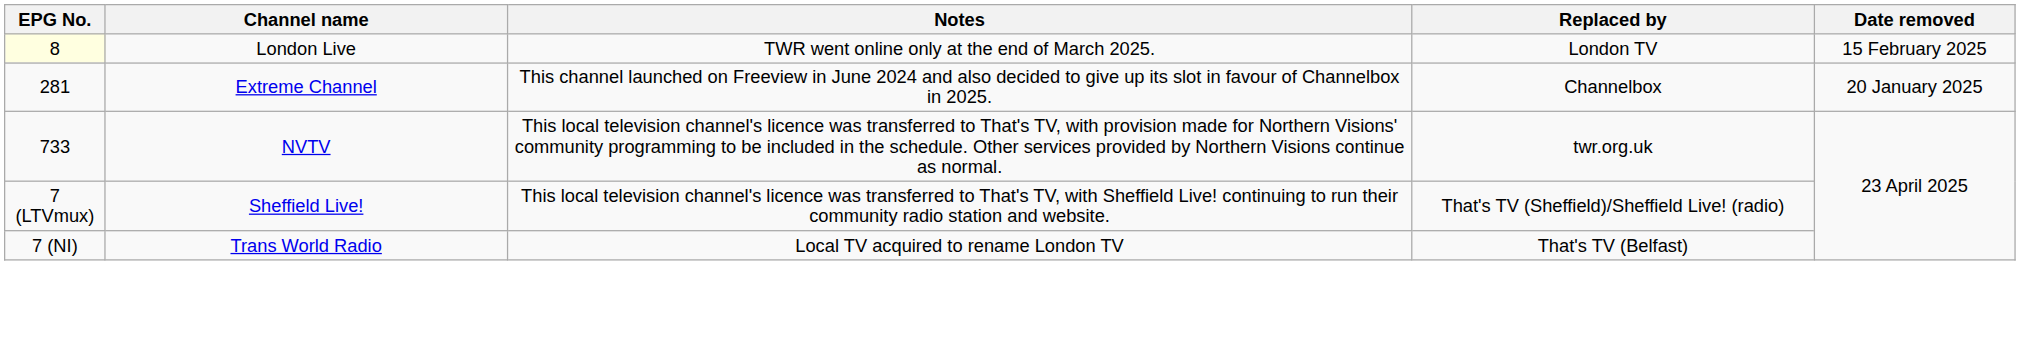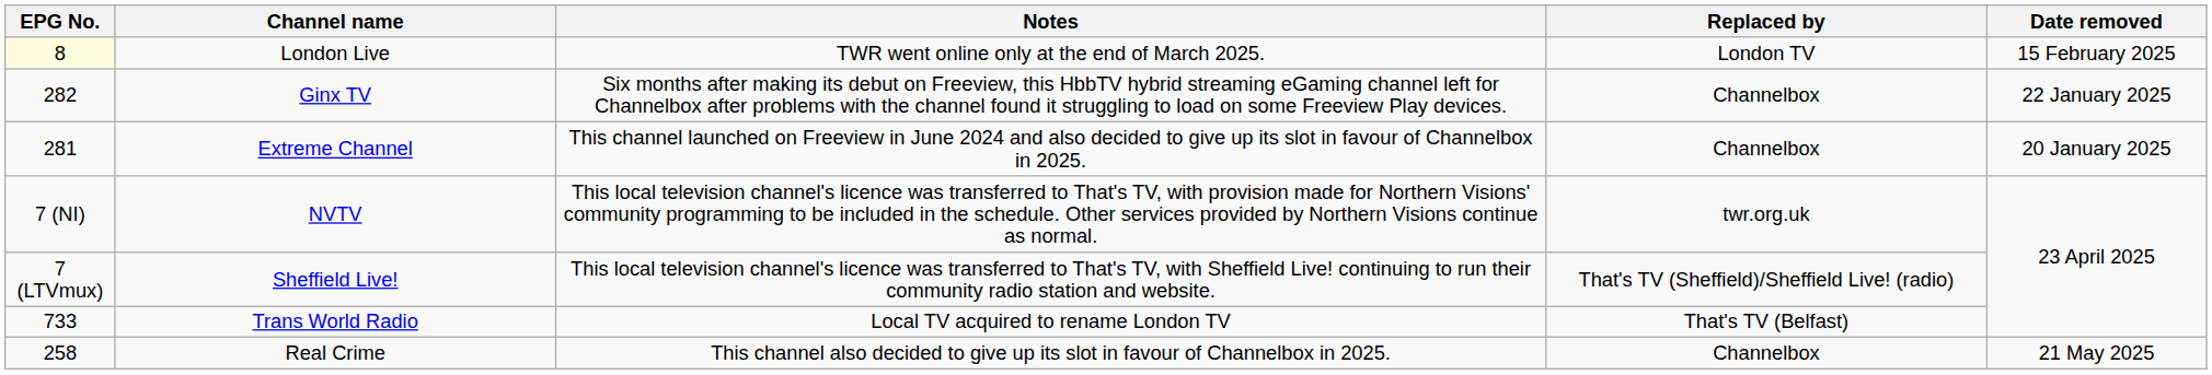+ row: 282 | Ginx TV | Six months after making its debut on Freeview, this HbbTV hybrid streaming eGaming channel left for Channelbox after problems with the channel found it struggling to load on some Freeview Play devices. | Channelbox | 22 January 2025
NVTV | EPG No.: 733 -> 7 (NI)
Trans World Radio | EPG No.: 7 (NI) -> 733
+ row: 258 | Real Crime | This channel also decided to give up its slot in favour of Channelbox in 2025. | Channelbox | 21 May 2025
